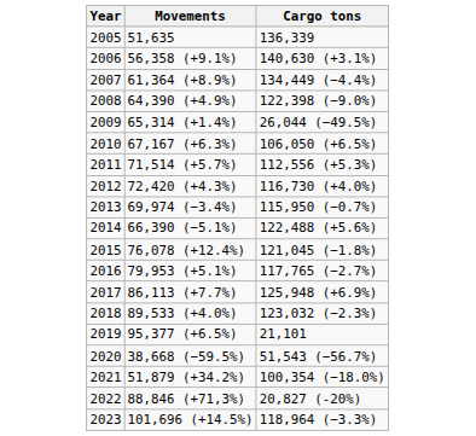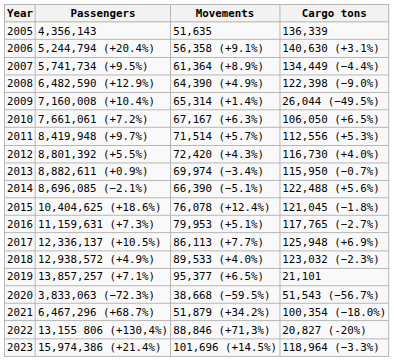+ column: Passengers | 4,356,143 | 5,244,794 (+20.4%) | 5,741,734 (+9.5%) | 6,482,590 (+12.9%) | 7,160,008 (+10.4%) | 7,661,061 (+7.2%) | 8,419,948 (+9.7%) | 8,801,392 (+5.5%) | 8,882,611 (+0.9%) | 8,696,085 (−2.1%) | 10,404,625 (+18.6%) | 11,159,631 (+7.3%) | 12,336,137 (+10.5%) | 12,938,572 (+4.9%) | 13,857,257 (+7.1%) | 3,833,063 (−72.3%) | 6,467,296 (+68.7%) | 13,155 806 (+130,4%) | 15,974,386 (+21.4%)
